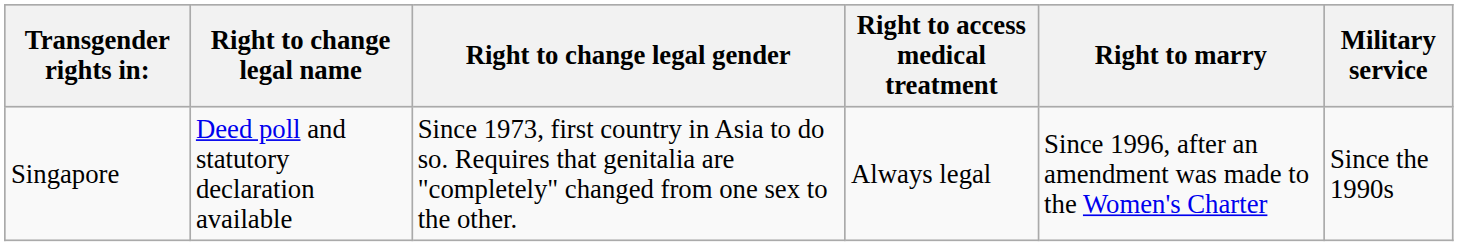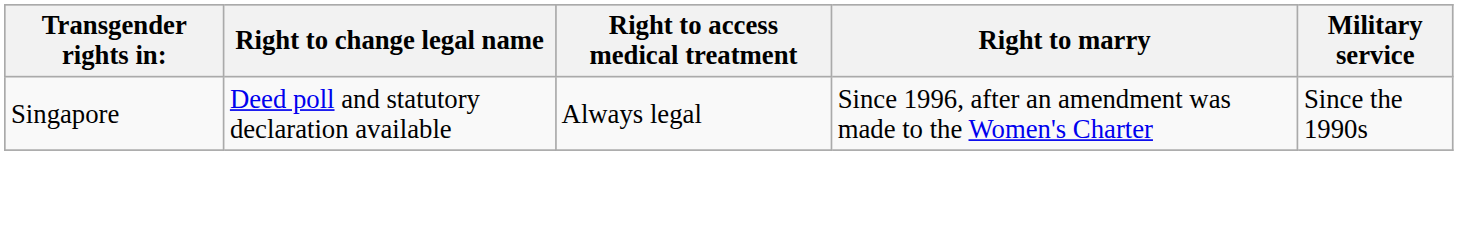- column: Right to change legal gender | Since 1973, first country in Asia to do so. Requires that genitalia are "completely" changed from one sex to the other.
